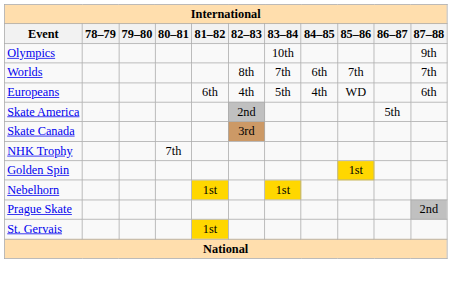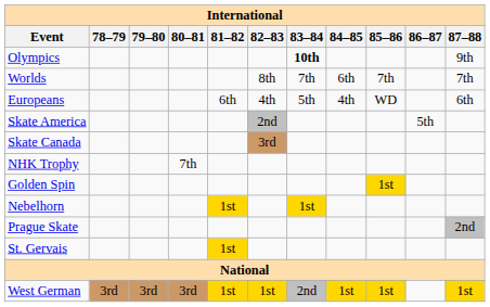Olympics | 83–84: normal -> bold
+ row: West German | 3rd | 3rd | 3rd | 1st | 1st | 2nd | 1st | 1st | 1st
